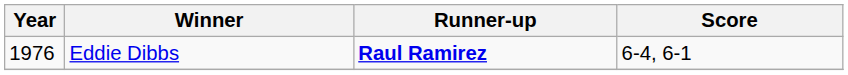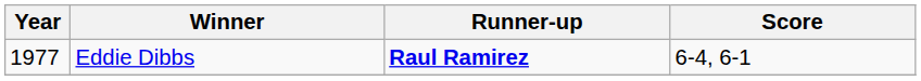Eddie Dibbs | Year: 1976 -> 1977
